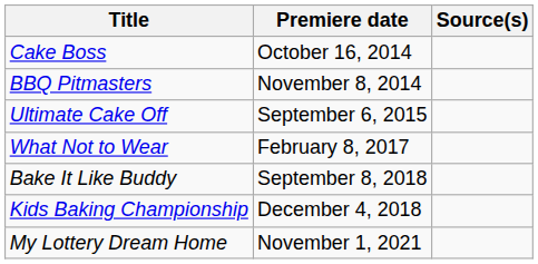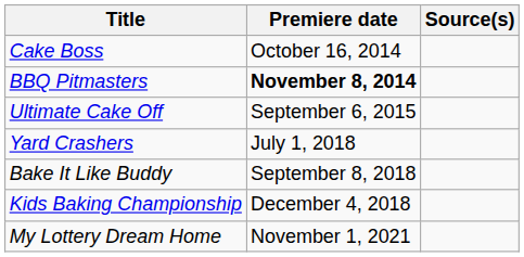BBQ Pitmasters | Premiere date: normal -> bold
- row: What Not to Wear | February 8, 2017
+ row: Yard Crashers | July 1, 2018
